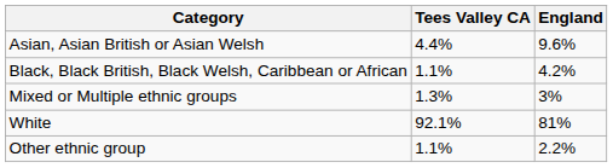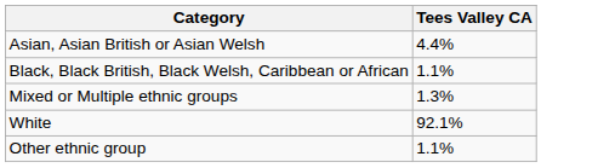- column: England | 9.6% | 4.2% | 3% | 81% | 2.2%
